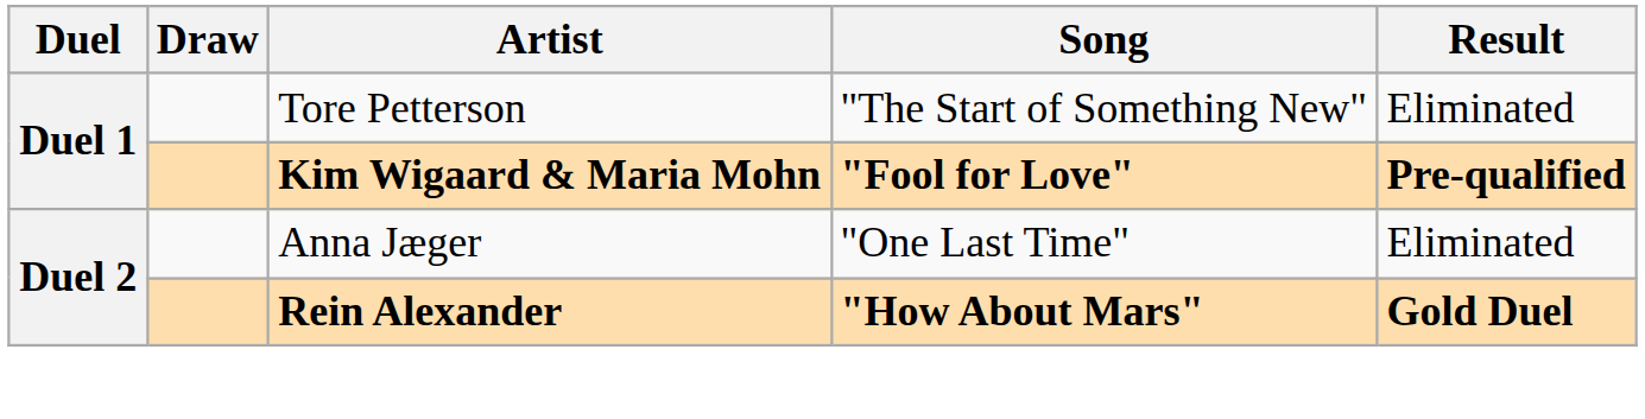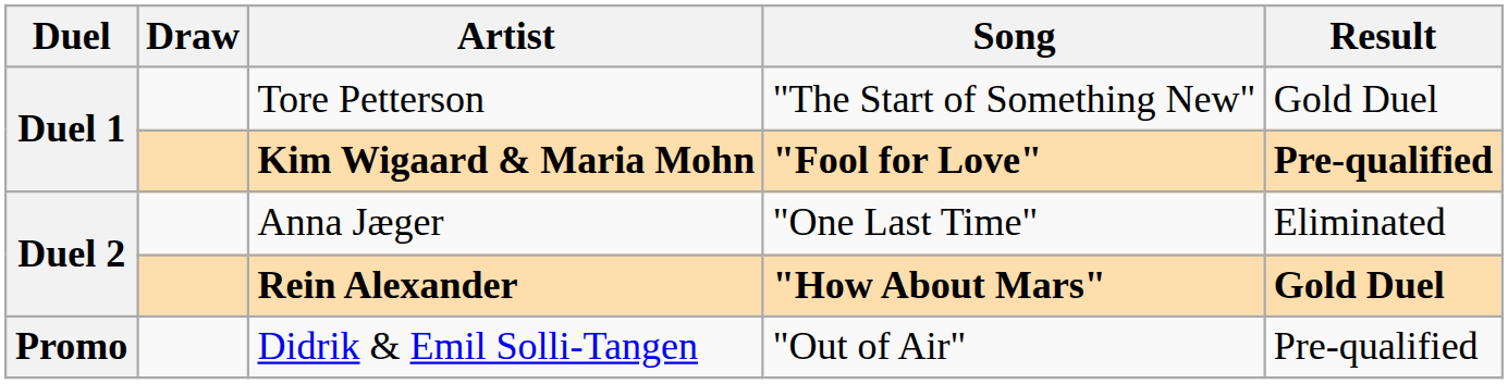Tore Petterson | Result: Eliminated -> Gold Duel
+ row: Promo | Didrik & Emil Solli-Tangen | "Out of Air" | Pre-qualified
